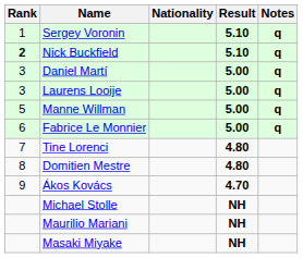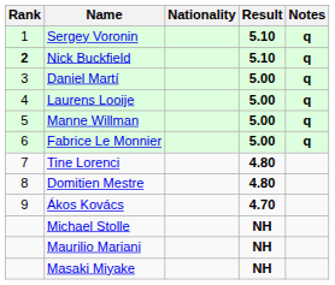Laurens Looije | Rank: 3 -> 4
